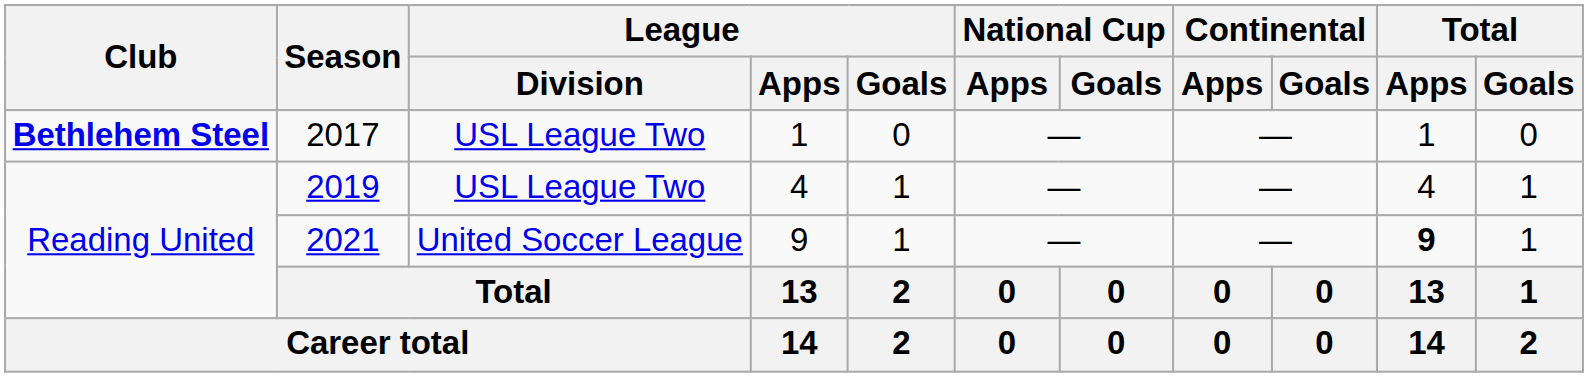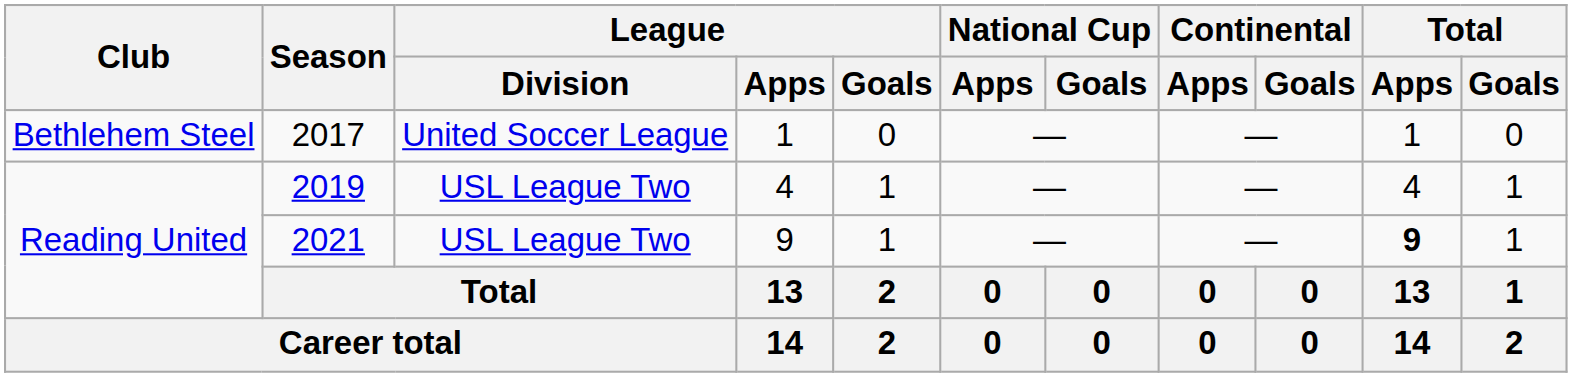2017 | Club: bold -> normal
2017 | League / Division: USL League Two -> United Soccer League
2021 | League / Division: United Soccer League -> USL League Two
